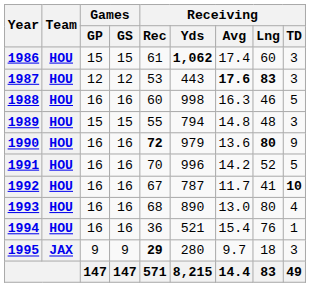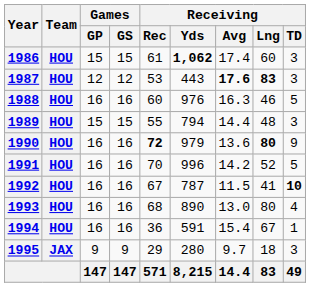1988 | Receiving / Yds: 998 -> 976
1989 | Receiving / Avg: 14.8 -> 14.4
1992 | Receiving / Avg: 11.7 -> 11.5
1994 | Receiving / Yds: 521 -> 591
1994 | Receiving / Lng: 76 -> 67
1995 | Receiving / Rec: bold -> normal
